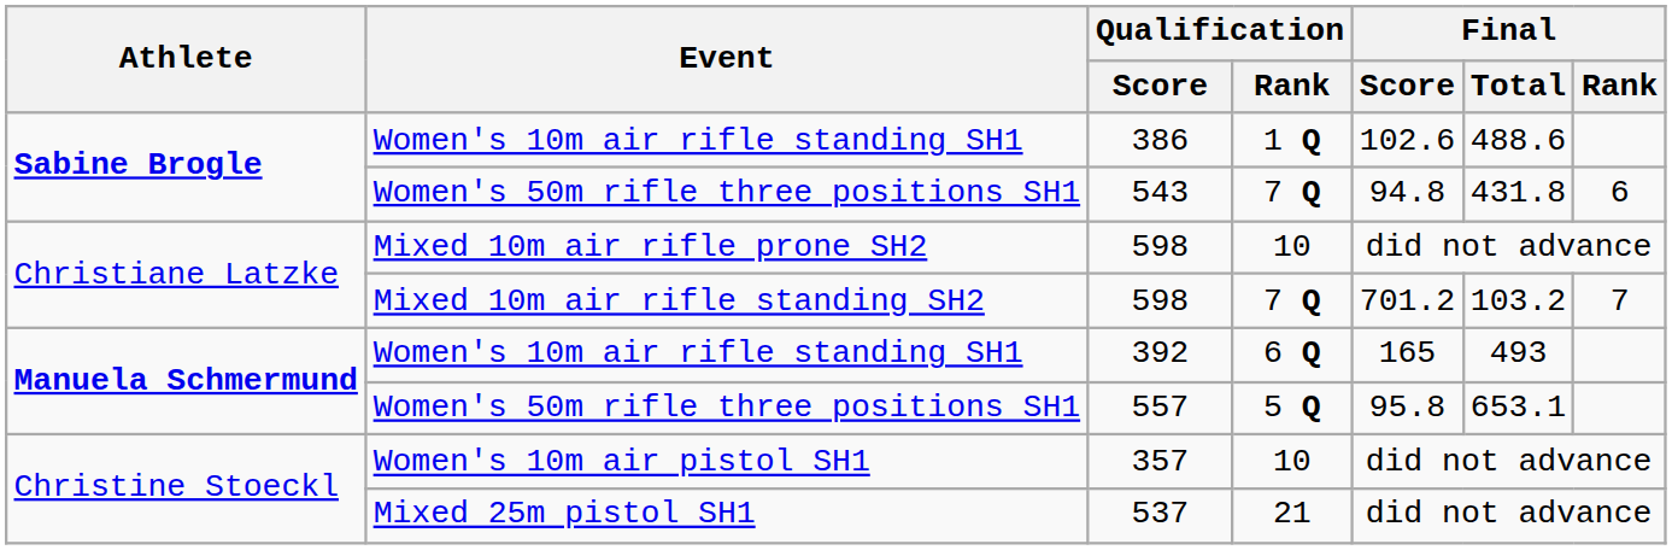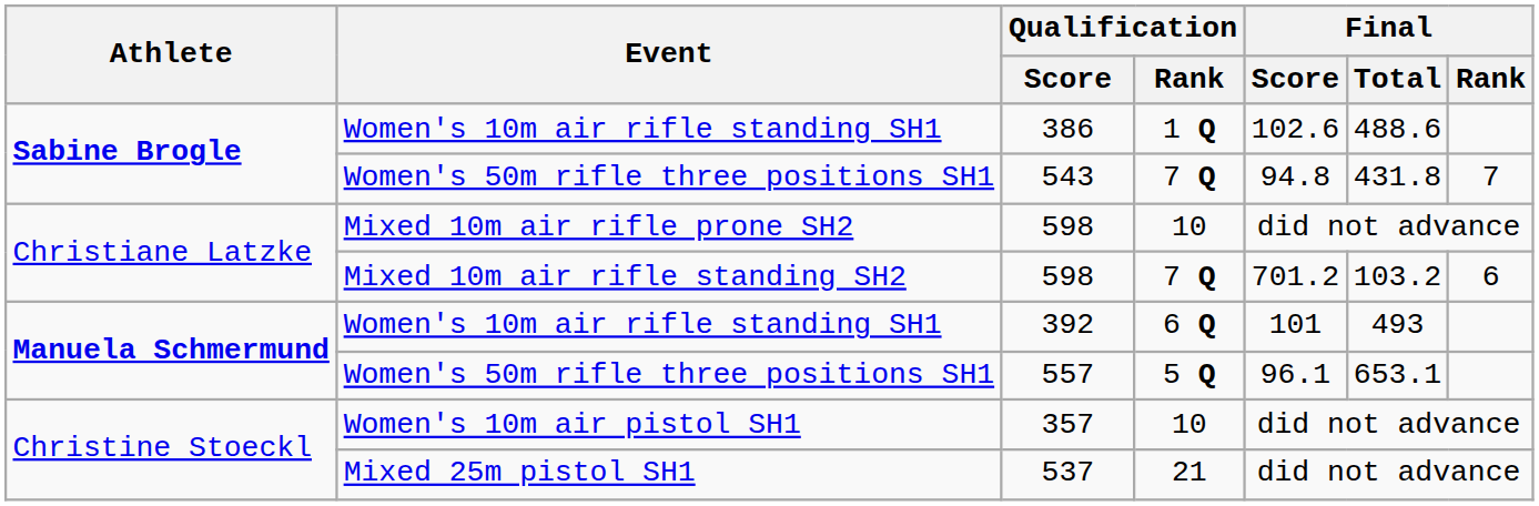543 | Final / Rank: 6 -> 7
Mixed 10m air rifle standing SH2 / 598 | Final / Rank: 7 -> 6
392 | Final / Score: 165 -> 101
557 | Final / Score: 95.8 -> 96.1
